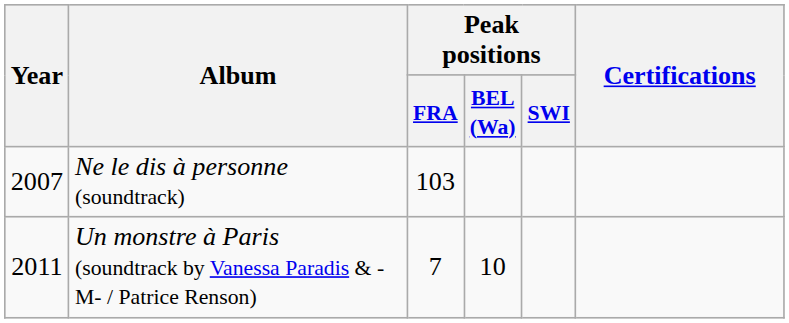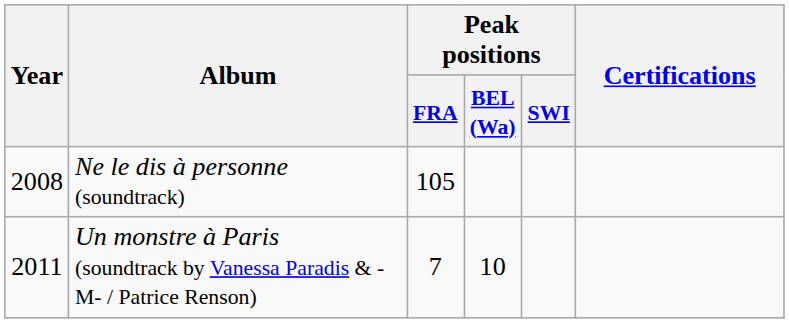Ne le dis à personne (soundtrack) | Year: 2007 -> 2008
Ne le dis à personne (soundtrack) | Peak positions / FRA: 103 -> 105
